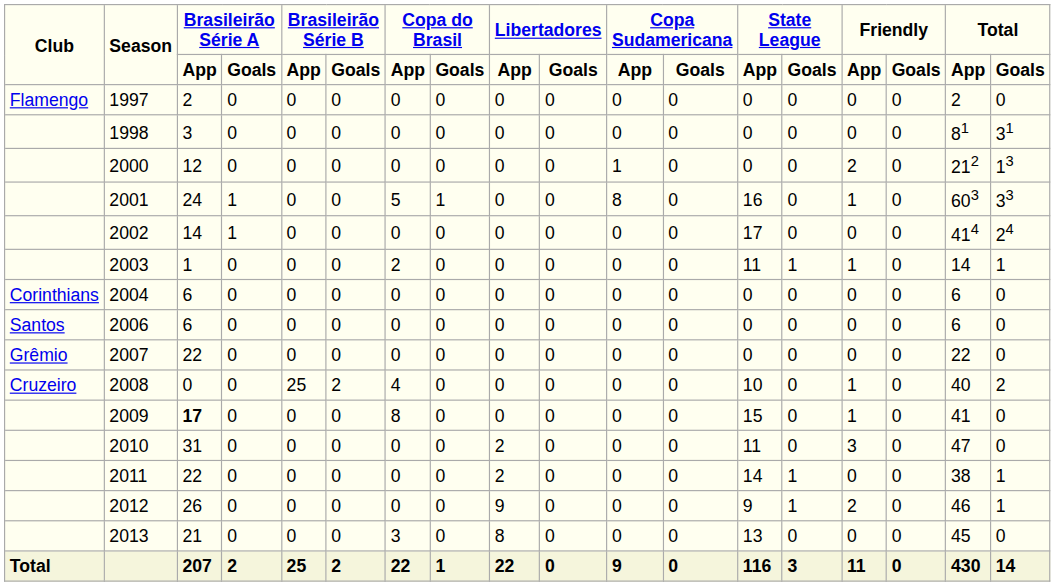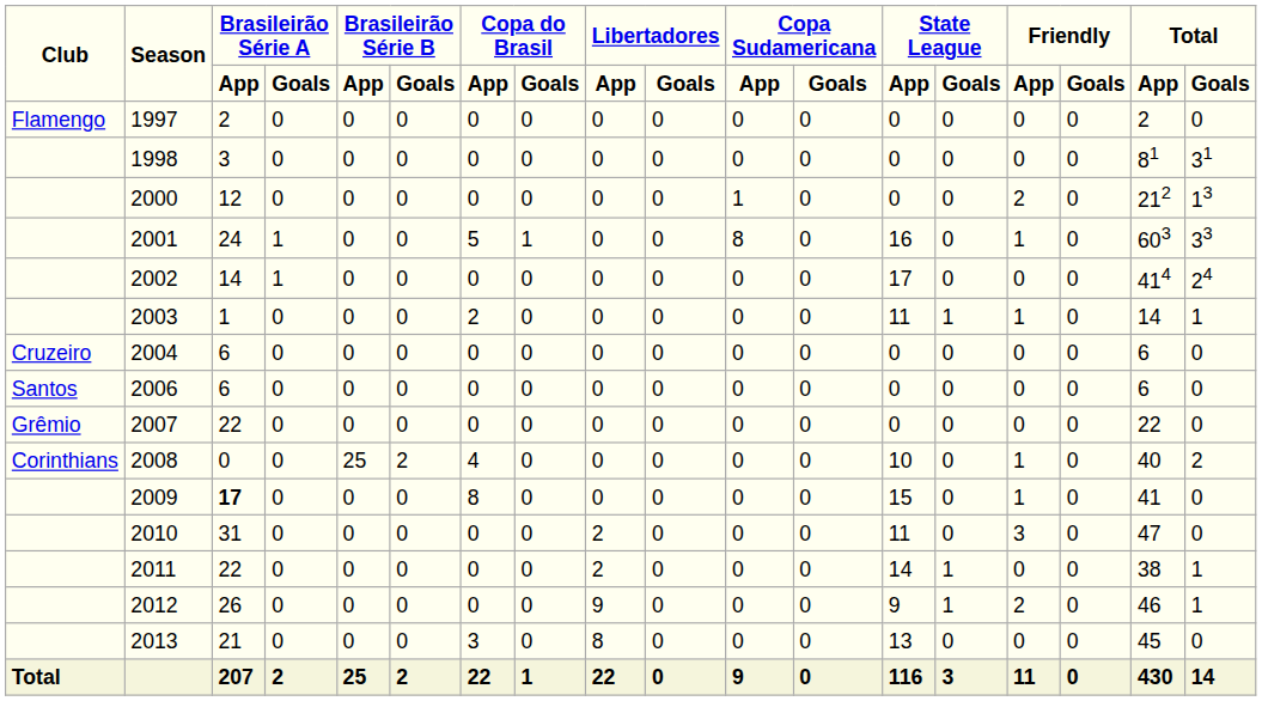2004 | Club: Corinthians -> Cruzeiro
2008 | Club: Cruzeiro -> Corinthians
